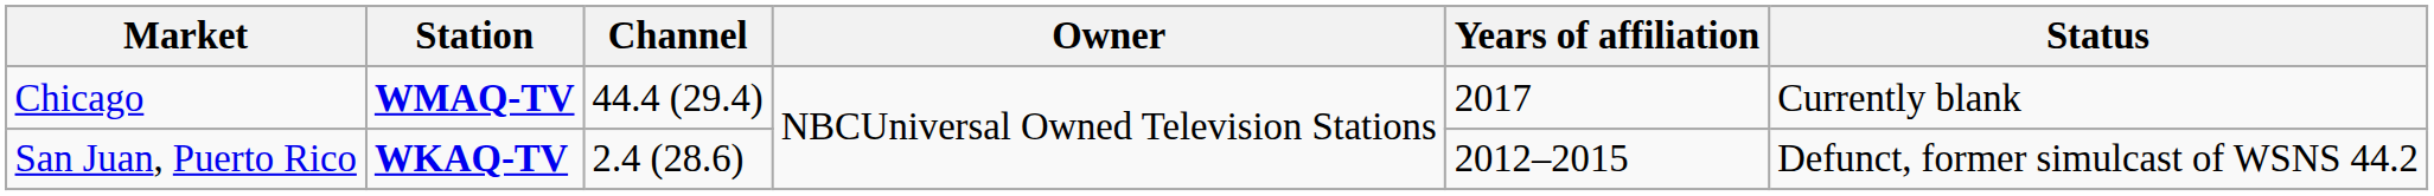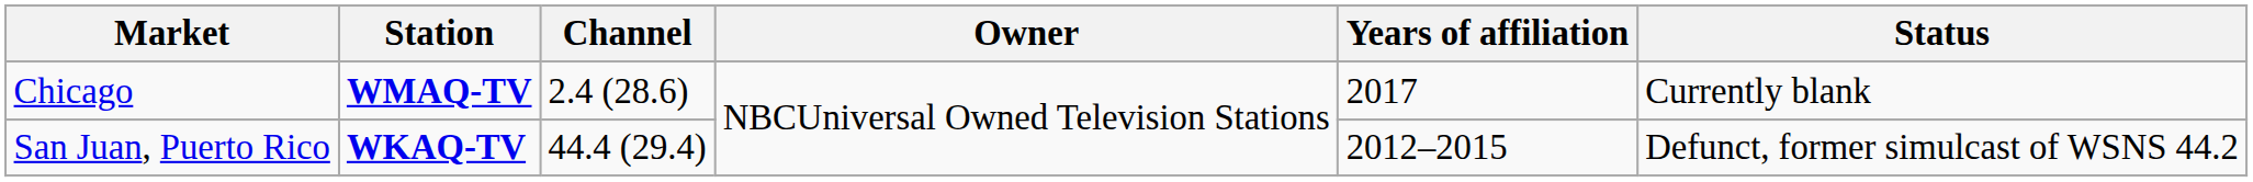Chicago | Channel: 44.4 (29.4) -> 2.4 (28.6)
San Juan, Puerto Rico | Channel: 2.4 (28.6) -> 44.4 (29.4)
